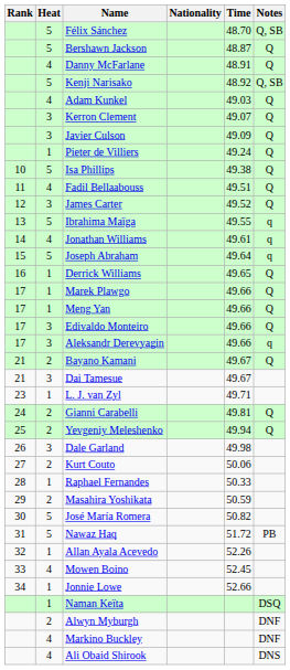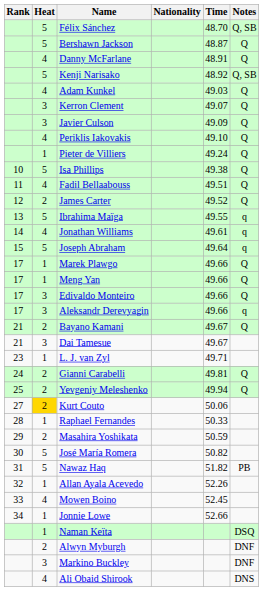+ row: 4 | Periklis Iakovakis | 49.10 | Q
James Carter | Heat: 3 -> 2
- row: 16 | 1 | Derrick Williams | 49.65 | Q
- row: 26 | 3 | Dale Garland | 49.98
Kurt Couto | Heat: no background -> gold background
Nawaz Haq | Time: 51.72 -> 51.82
Markino Buckley | Heat: 4 -> 3
